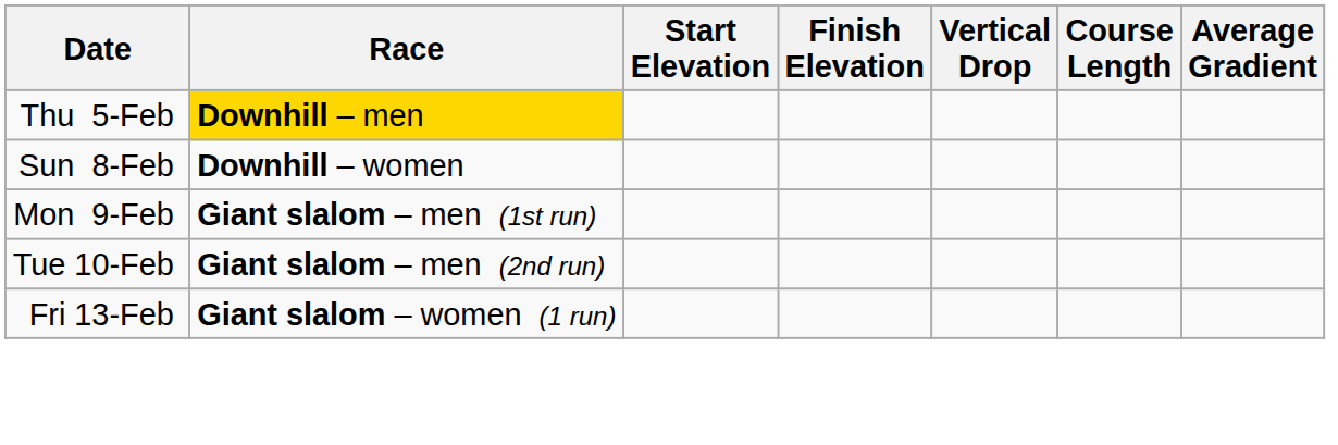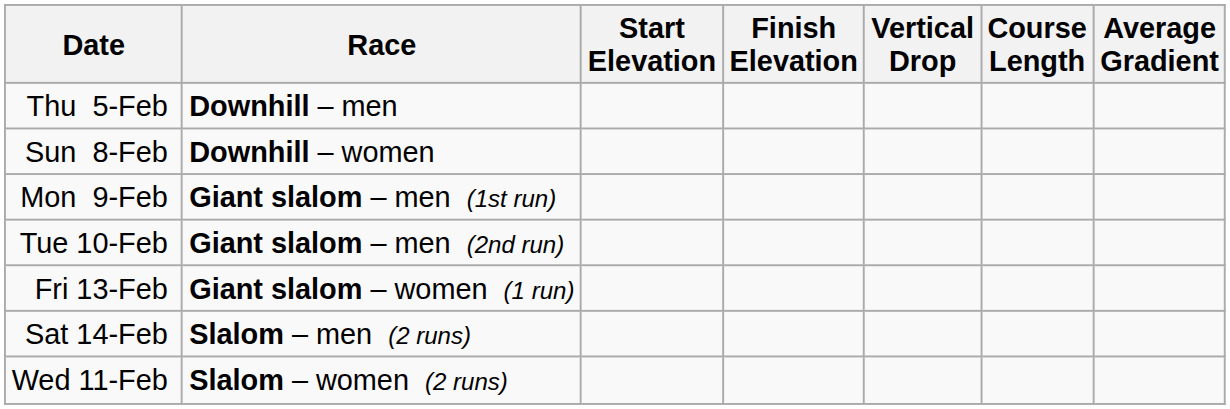Thu 5-Feb | Race: gold background -> no background
+ row: Sat 14-Feb | Slalom – men (2 runs)
+ row: Wed 11-Feb | Slalom – women (2 runs)
